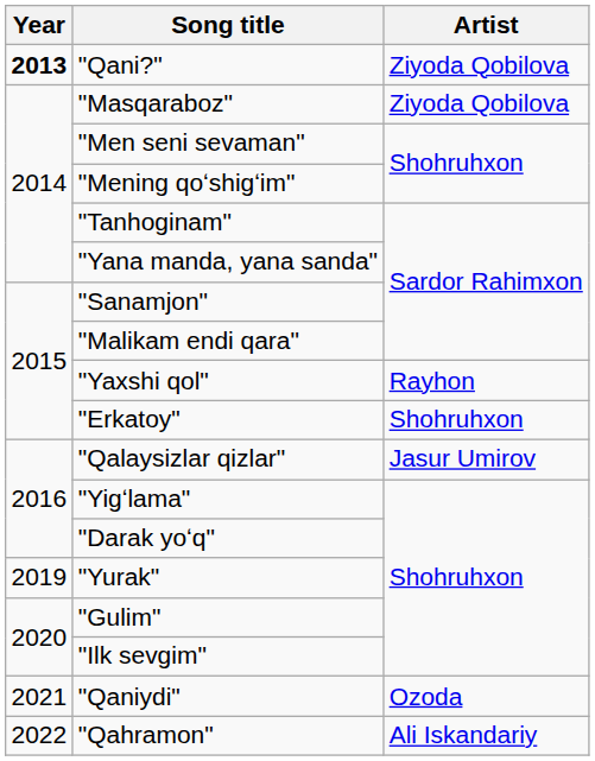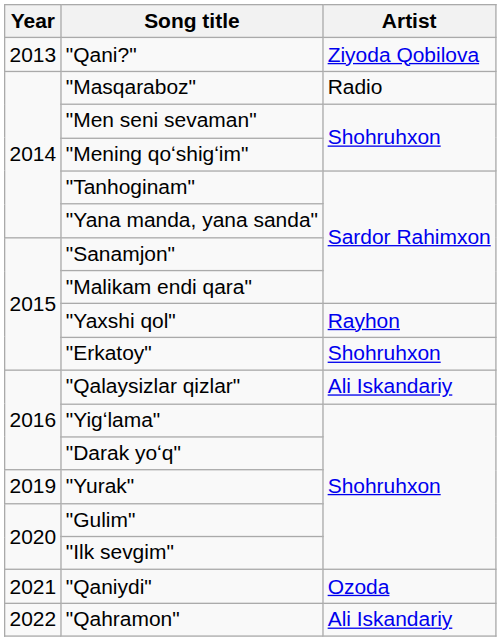"Qani?" | Year: bold -> normal
"Masqaraboz" | Artist: Ziyoda Qobilova -> Radio
"Qalaysizlar qizlar" | Artist: Jasur Umirov -> Ali Iskandariy
